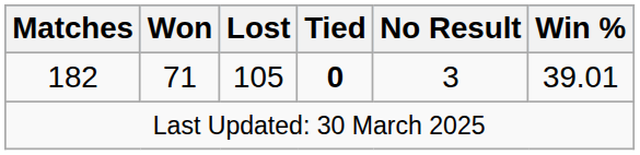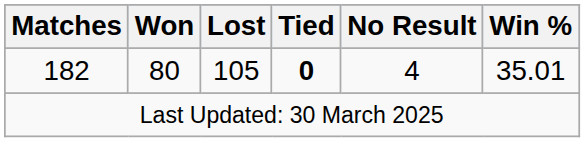182 | Won: 71 -> 80
182 | No Result: 3 -> 4
182 | Win %: 39.01 -> 35.01
